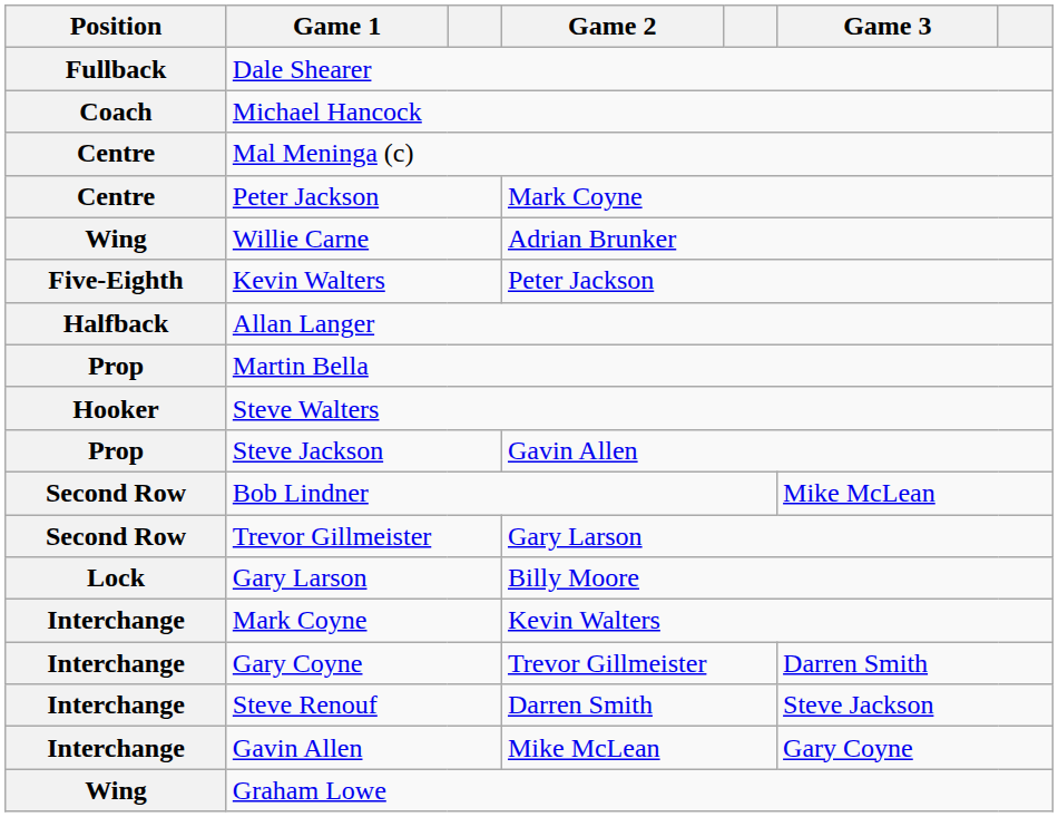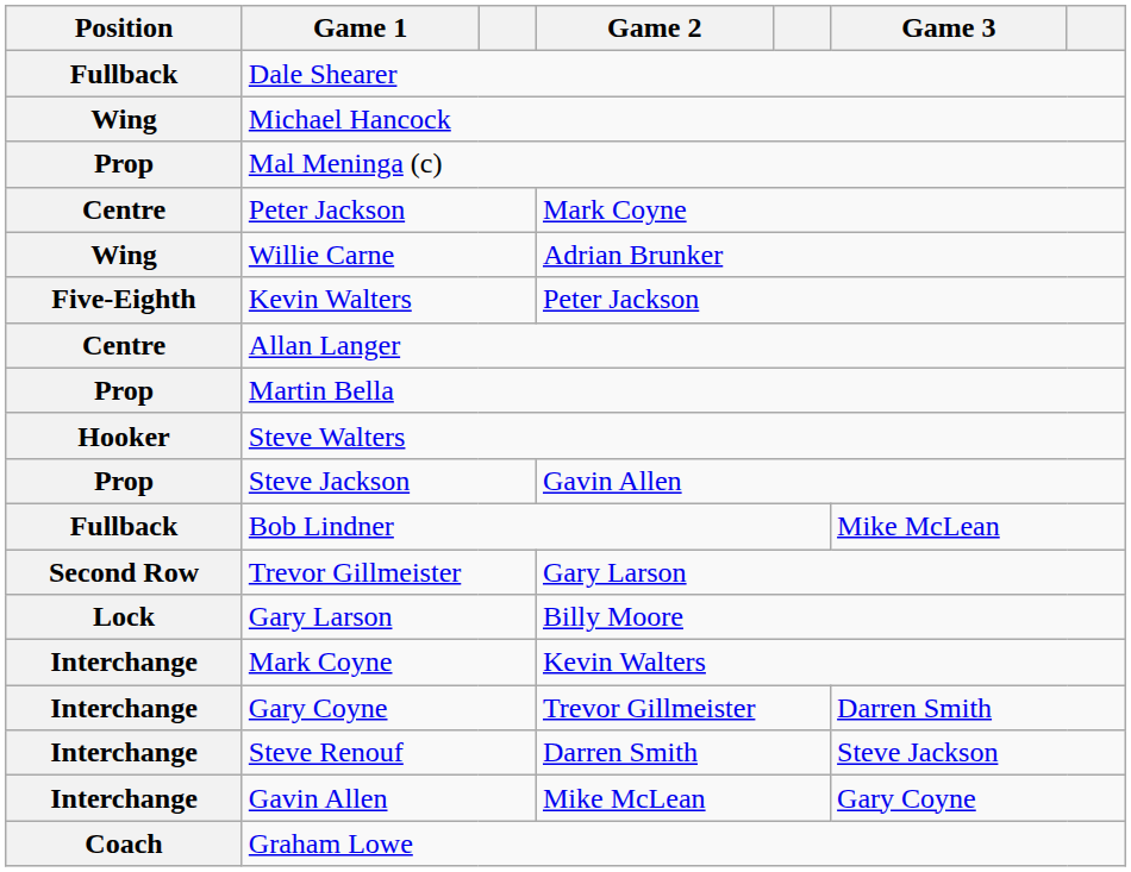Michael Hancock | Position: Coach -> Wing
Mal Meninga (c) | Position: Centre -> Prop
Allan Langer | Position: Halfback -> Centre
Bob Lindner | Position: Second Row -> Fullback
Graham Lowe | Position: Wing -> Coach
